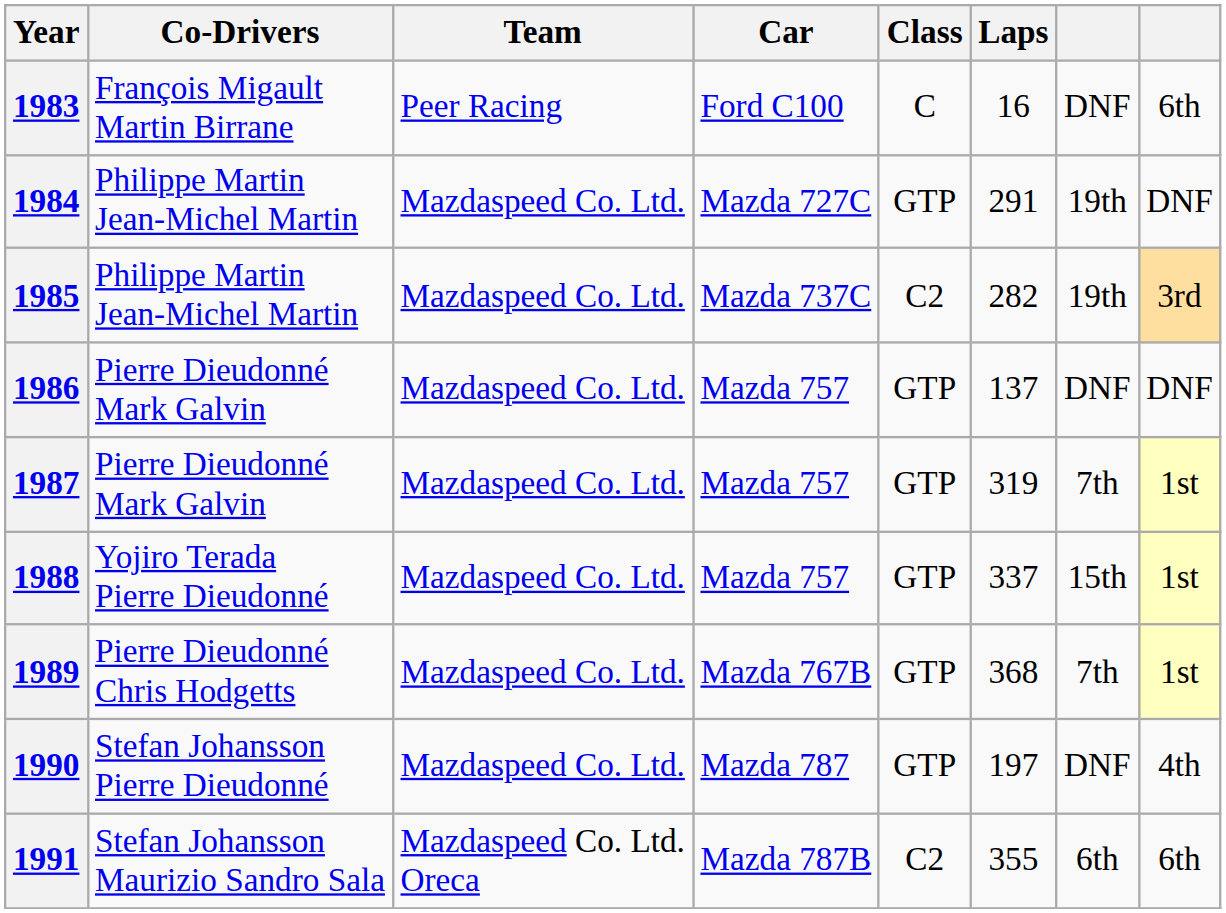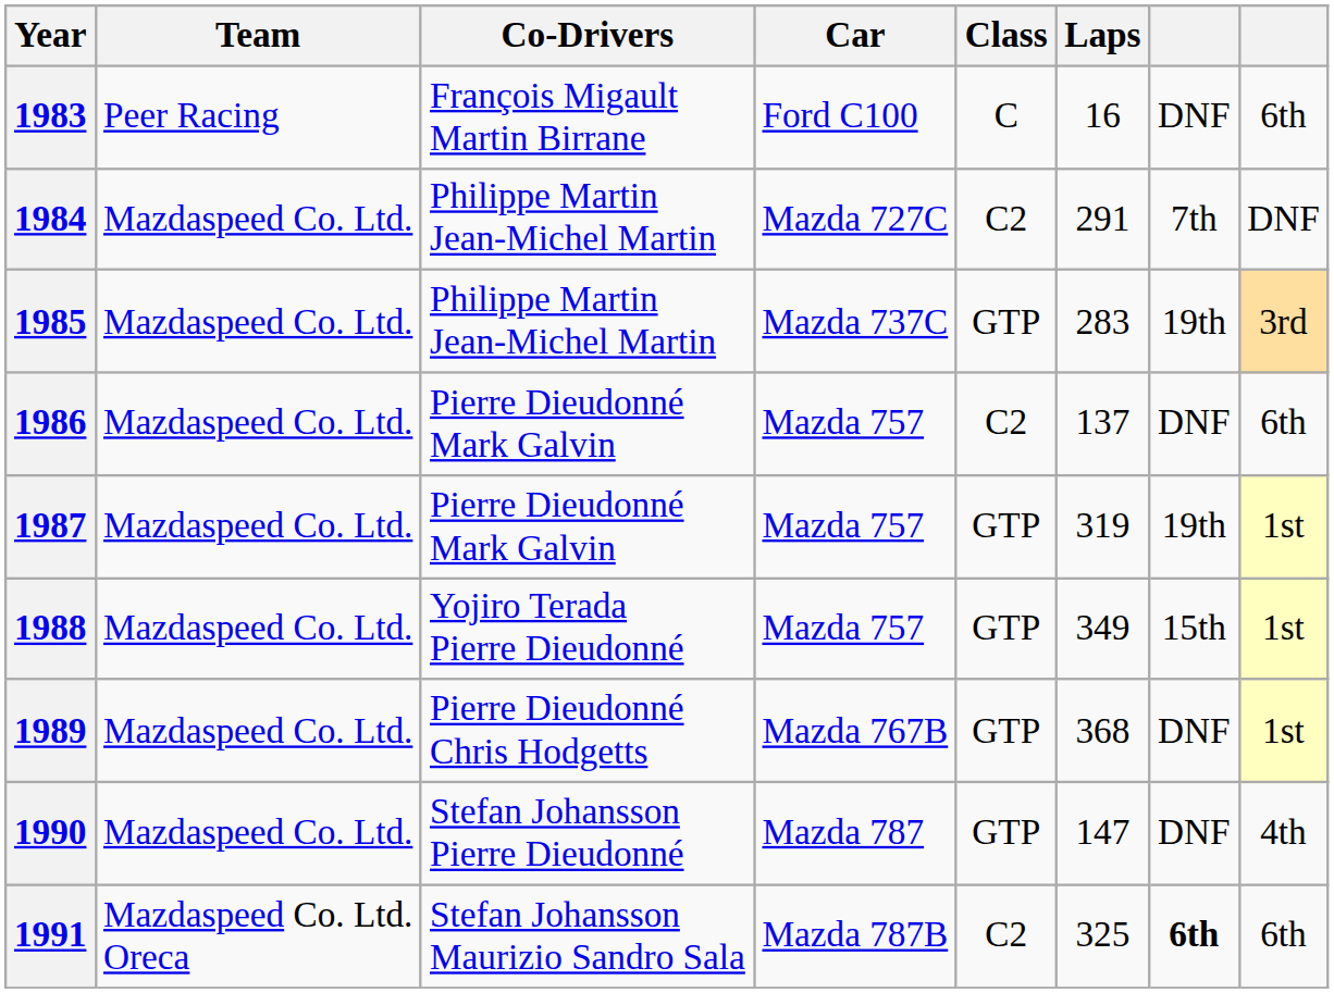columns swapped: Team <-> Co-Drivers
1984 | Class: GTP -> C2
1984 | column 7: 19th -> 7th
1985 | Class: C2 -> GTP
1985 | Laps: 282 -> 283
1986 | Class: GTP -> C2
1986 | column 8: DNF -> 6th
1987 | column 7: 7th -> 19th
1988 | Laps: 337 -> 349
1989 | column 7: 7th -> DNF
1990 | Laps: 197 -> 147
1991 | Laps: 355 -> 325
1991 | column 7: normal -> bold
